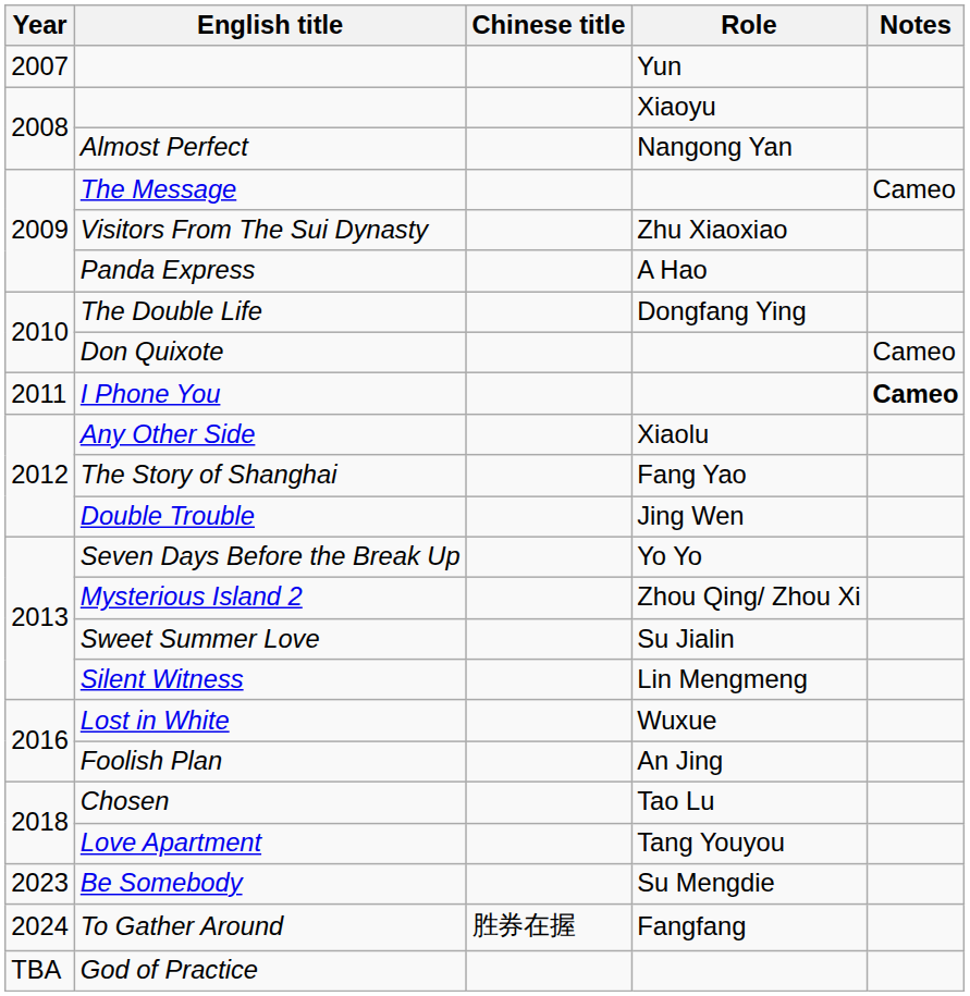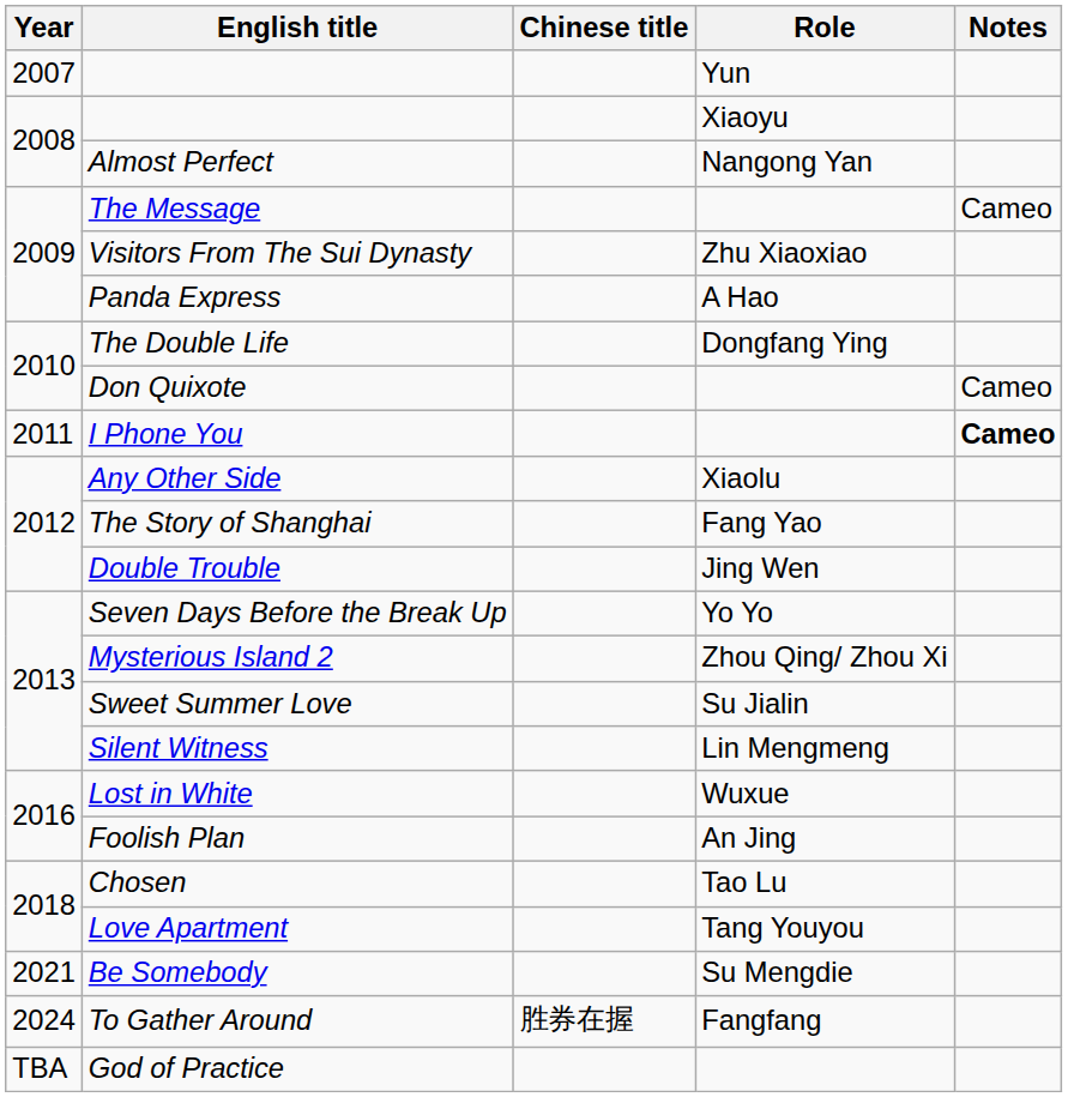Be Somebody | Year: 2023 -> 2021
